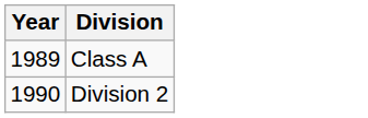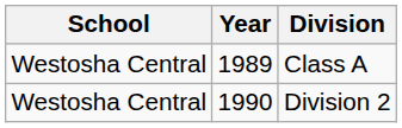+ column: School | Westosha Central | Westosha Central
